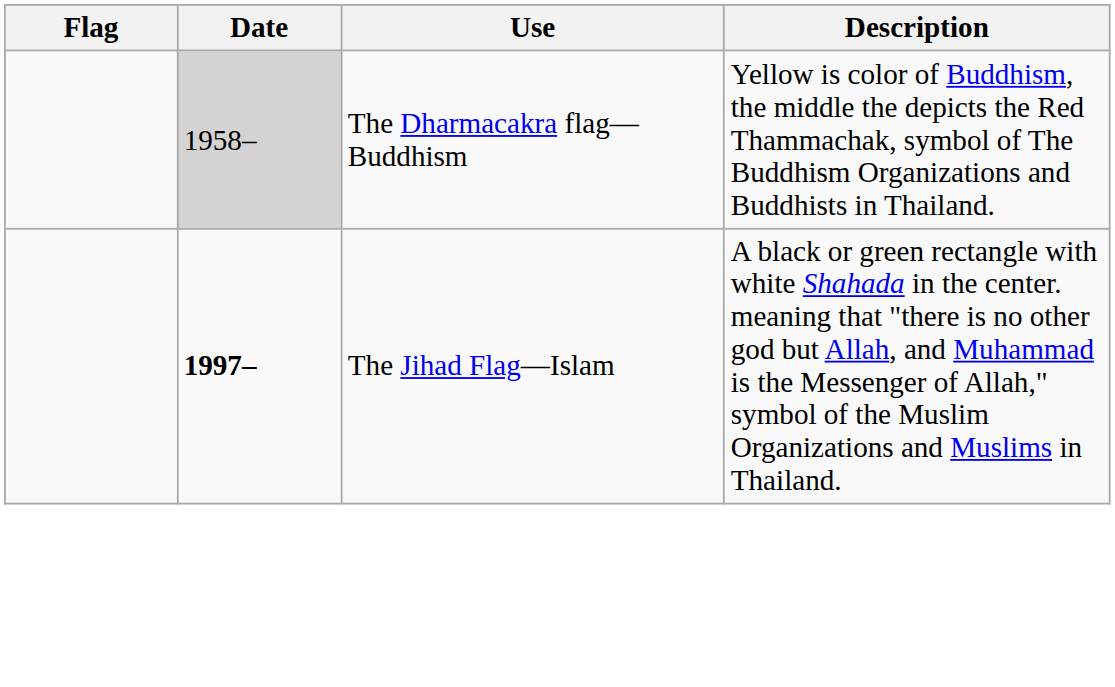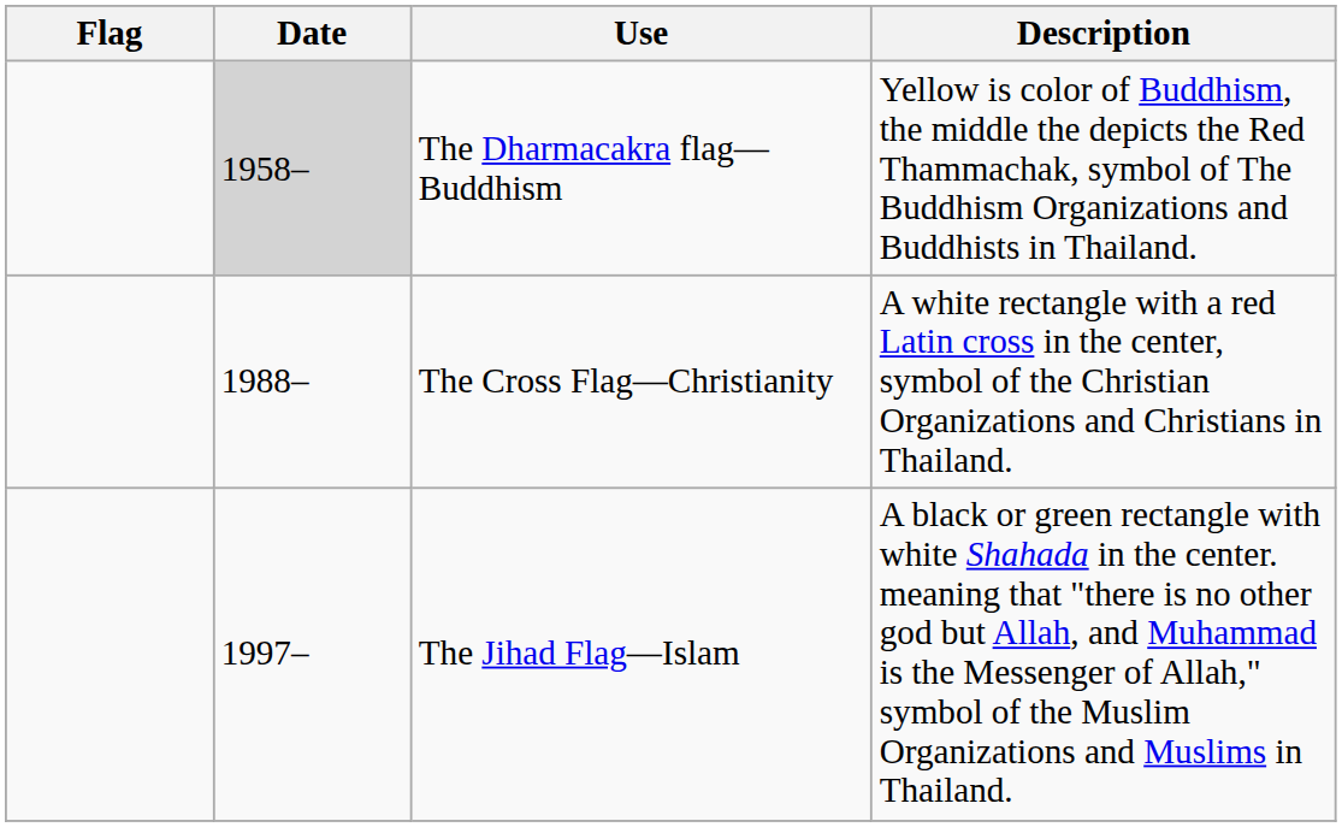+ row: 1988– | The Cross Flag—Christianity | A white rectangle with a red Latin cross in the center, symbol of the Christian Organizations and Christians in Thailand.
The Jihad Flag—Islam | Date: bold -> normal
